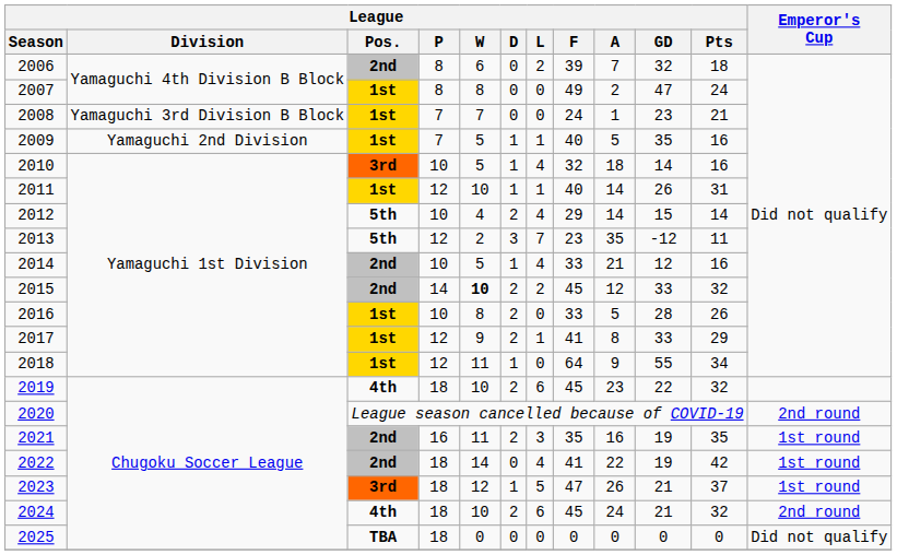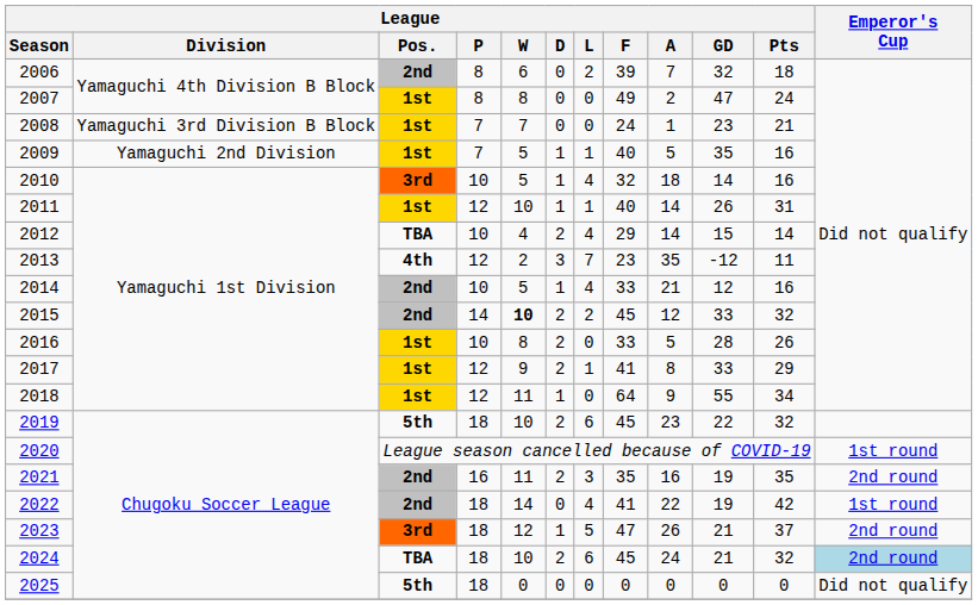2012 | League / Pos.: 5th -> TBA
2013 | League / Pos.: 5th -> 4th
2019 | League / Pos.: 4th -> 5th
2020 | Emperor's Cup: 2nd round -> 1st round
2021 | Emperor's Cup: 1st round -> 2nd round
2023 | Emperor's Cup: 1st round -> 2nd round
2024 | League / Pos.: 4th -> TBA
2024 | Emperor's Cup: no background -> lightblue background
2025 | League / Pos.: TBA -> 5th
